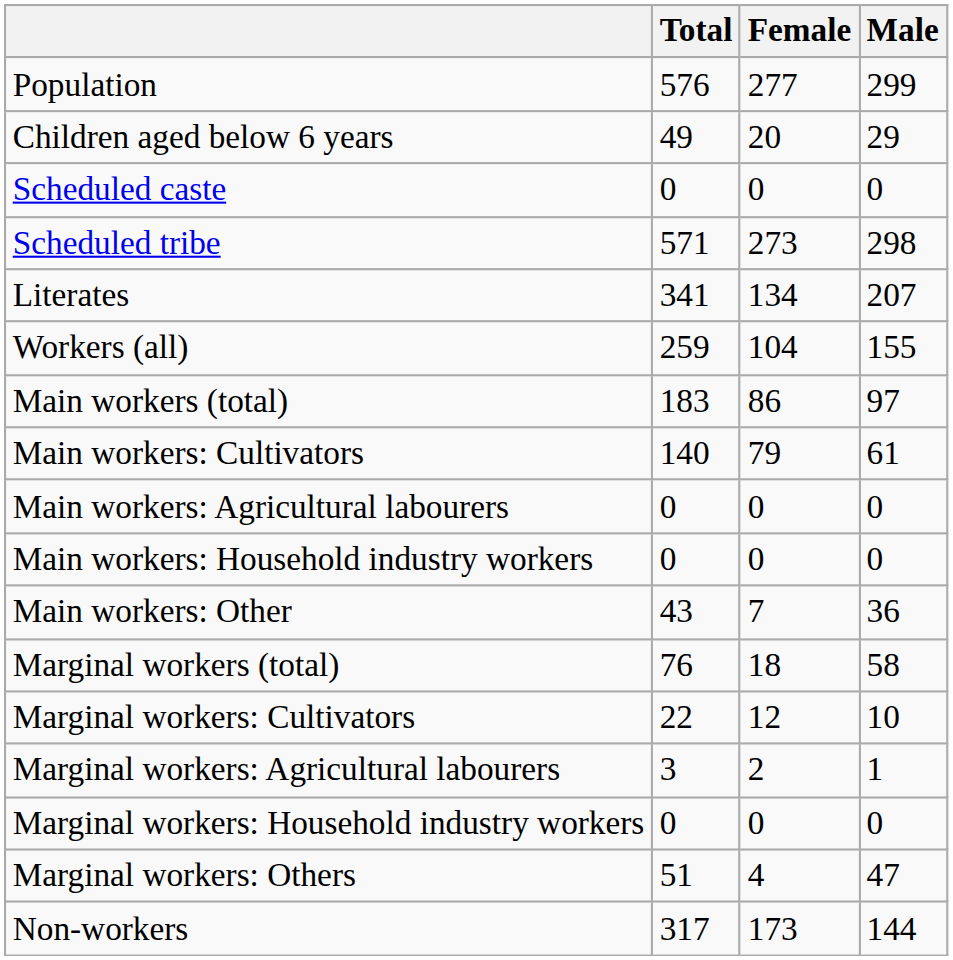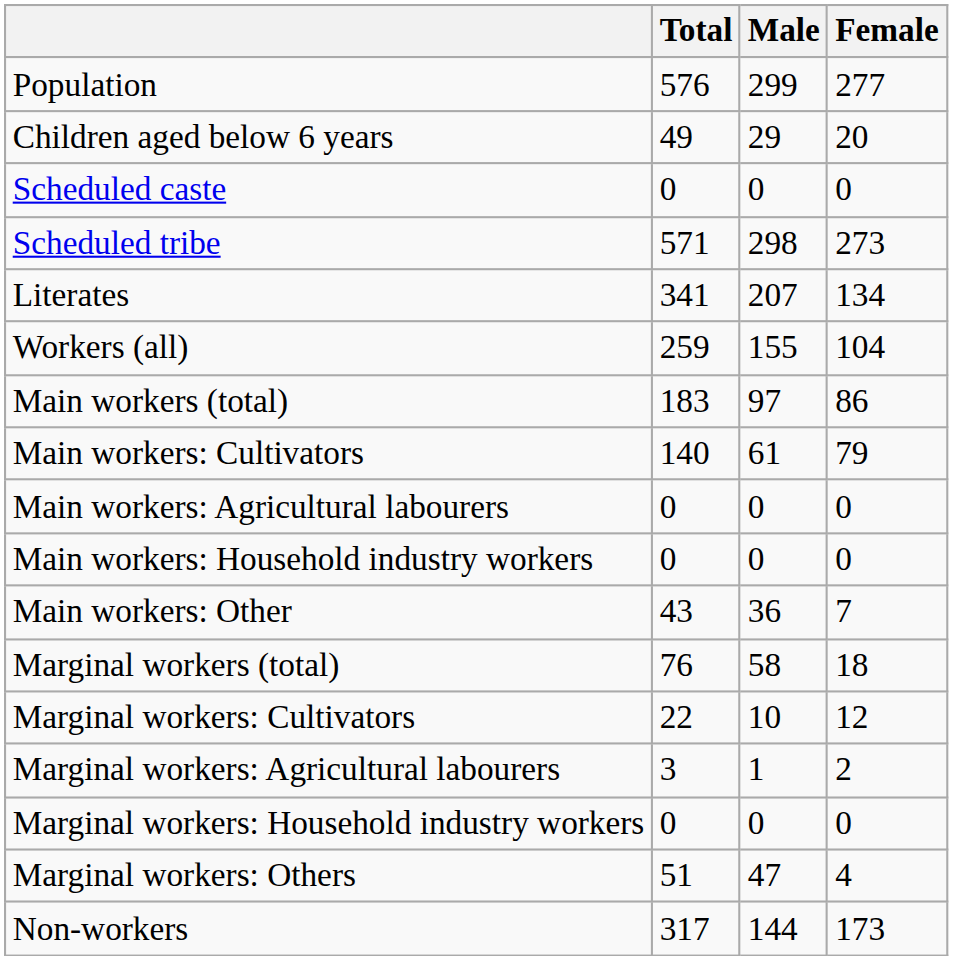columns swapped: Male <-> Female
